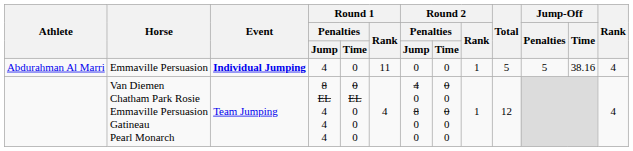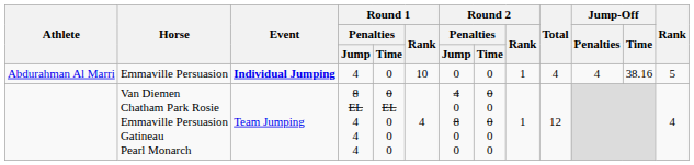Abdurahman Al Marri | Round 1 / Rank: 11 -> 10
Abdurahman Al Marri | Total: 5 -> 4
Abdurahman Al Marri | Jump-Off / Penalties: 5 -> 4
Abdurahman Al Marri | Rank: 4 -> 5
